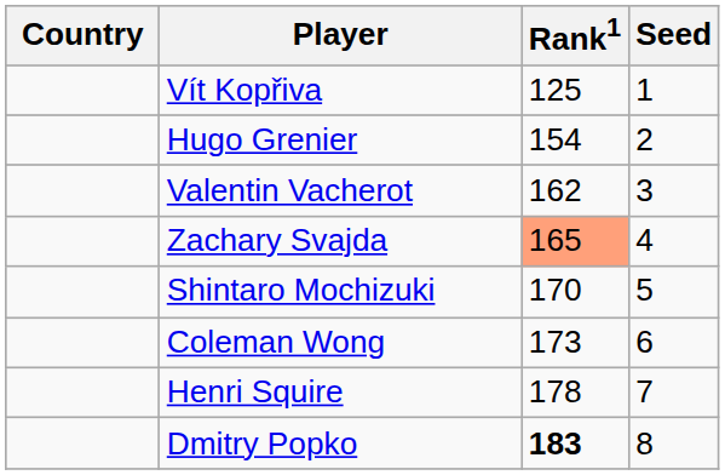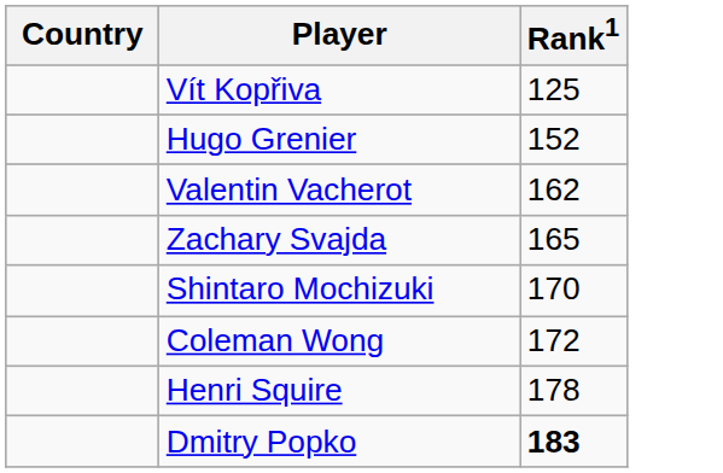- column: Seed | 1 | 2 | 3 | 4 | 5 | 6 | 7 | 8
Hugo Grenier | Rank1: 154 -> 152
Zachary Svajda | Rank1: lightsalmon background -> no background
Coleman Wong | Rank1: 173 -> 172
